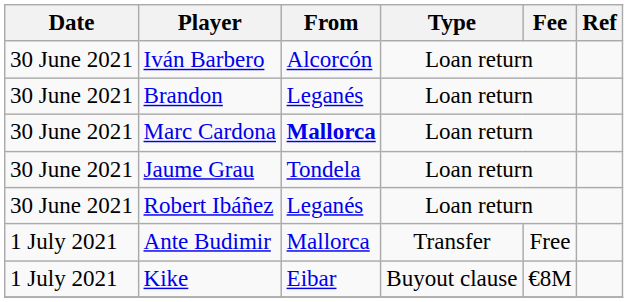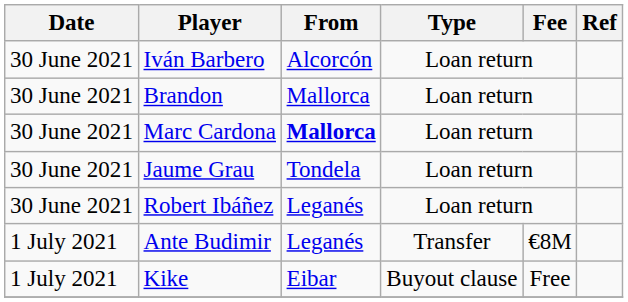Brandon | From: Leganés -> Mallorca
Ante Budimir | From: Mallorca -> Leganés
Ante Budimir | Fee: Free -> €8M
Kike | Fee: €8M -> Free
